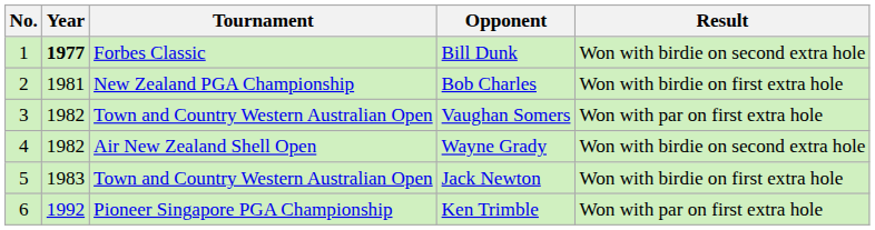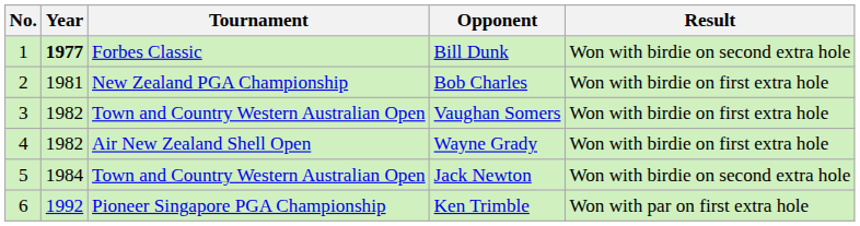Vaughan Somers | Result: Won with par on first extra hole -> Won with birdie on first extra hole
Wayne Grady | Result: Won with birdie on second extra hole -> Won with birdie on first extra hole
Jack Newton | Year: 1983 -> 1984
Jack Newton | Result: Won with birdie on first extra hole -> Won with birdie on second extra hole
